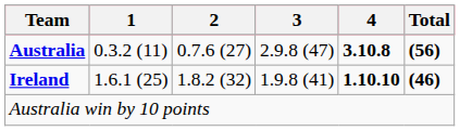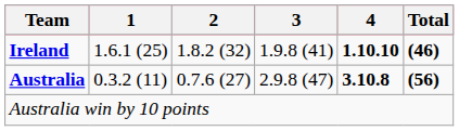rows swapped: Australia <-> Ireland
